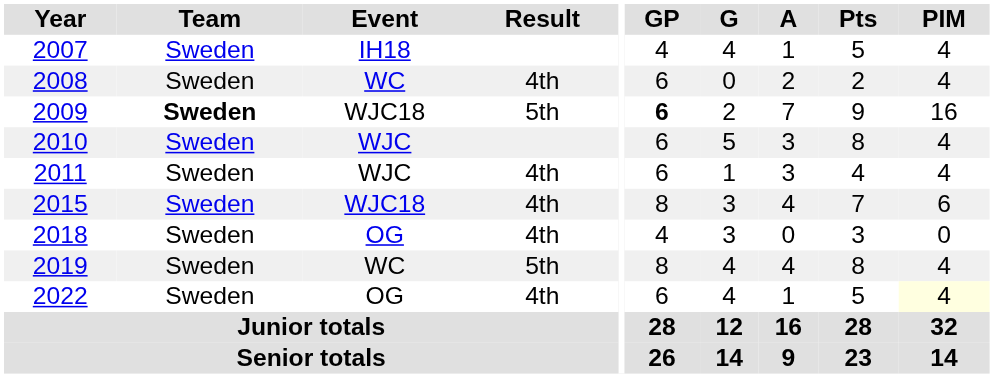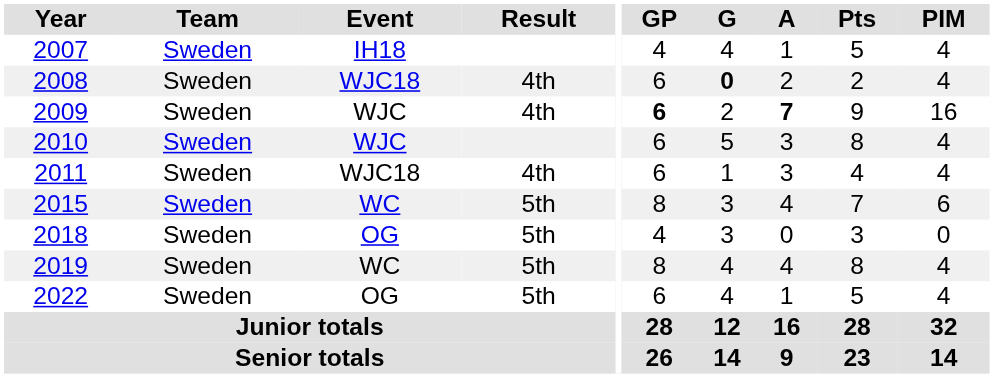2008 | Event: WC -> WJC18
2008 | G: normal -> bold
2009 | Team: bold -> normal
2009 | Event: WJC18 -> WJC
2009 | Result: 5th -> 4th
2009 | A: normal -> bold
2011 | Event: WJC -> WJC18
2015 | Event: WJC18 -> WC
2015 | Result: 4th -> 5th
2018 | Result: 4th -> 5th
2022 | Result: 4th -> 5th
2022 | PIM: lightyellow background -> no background
